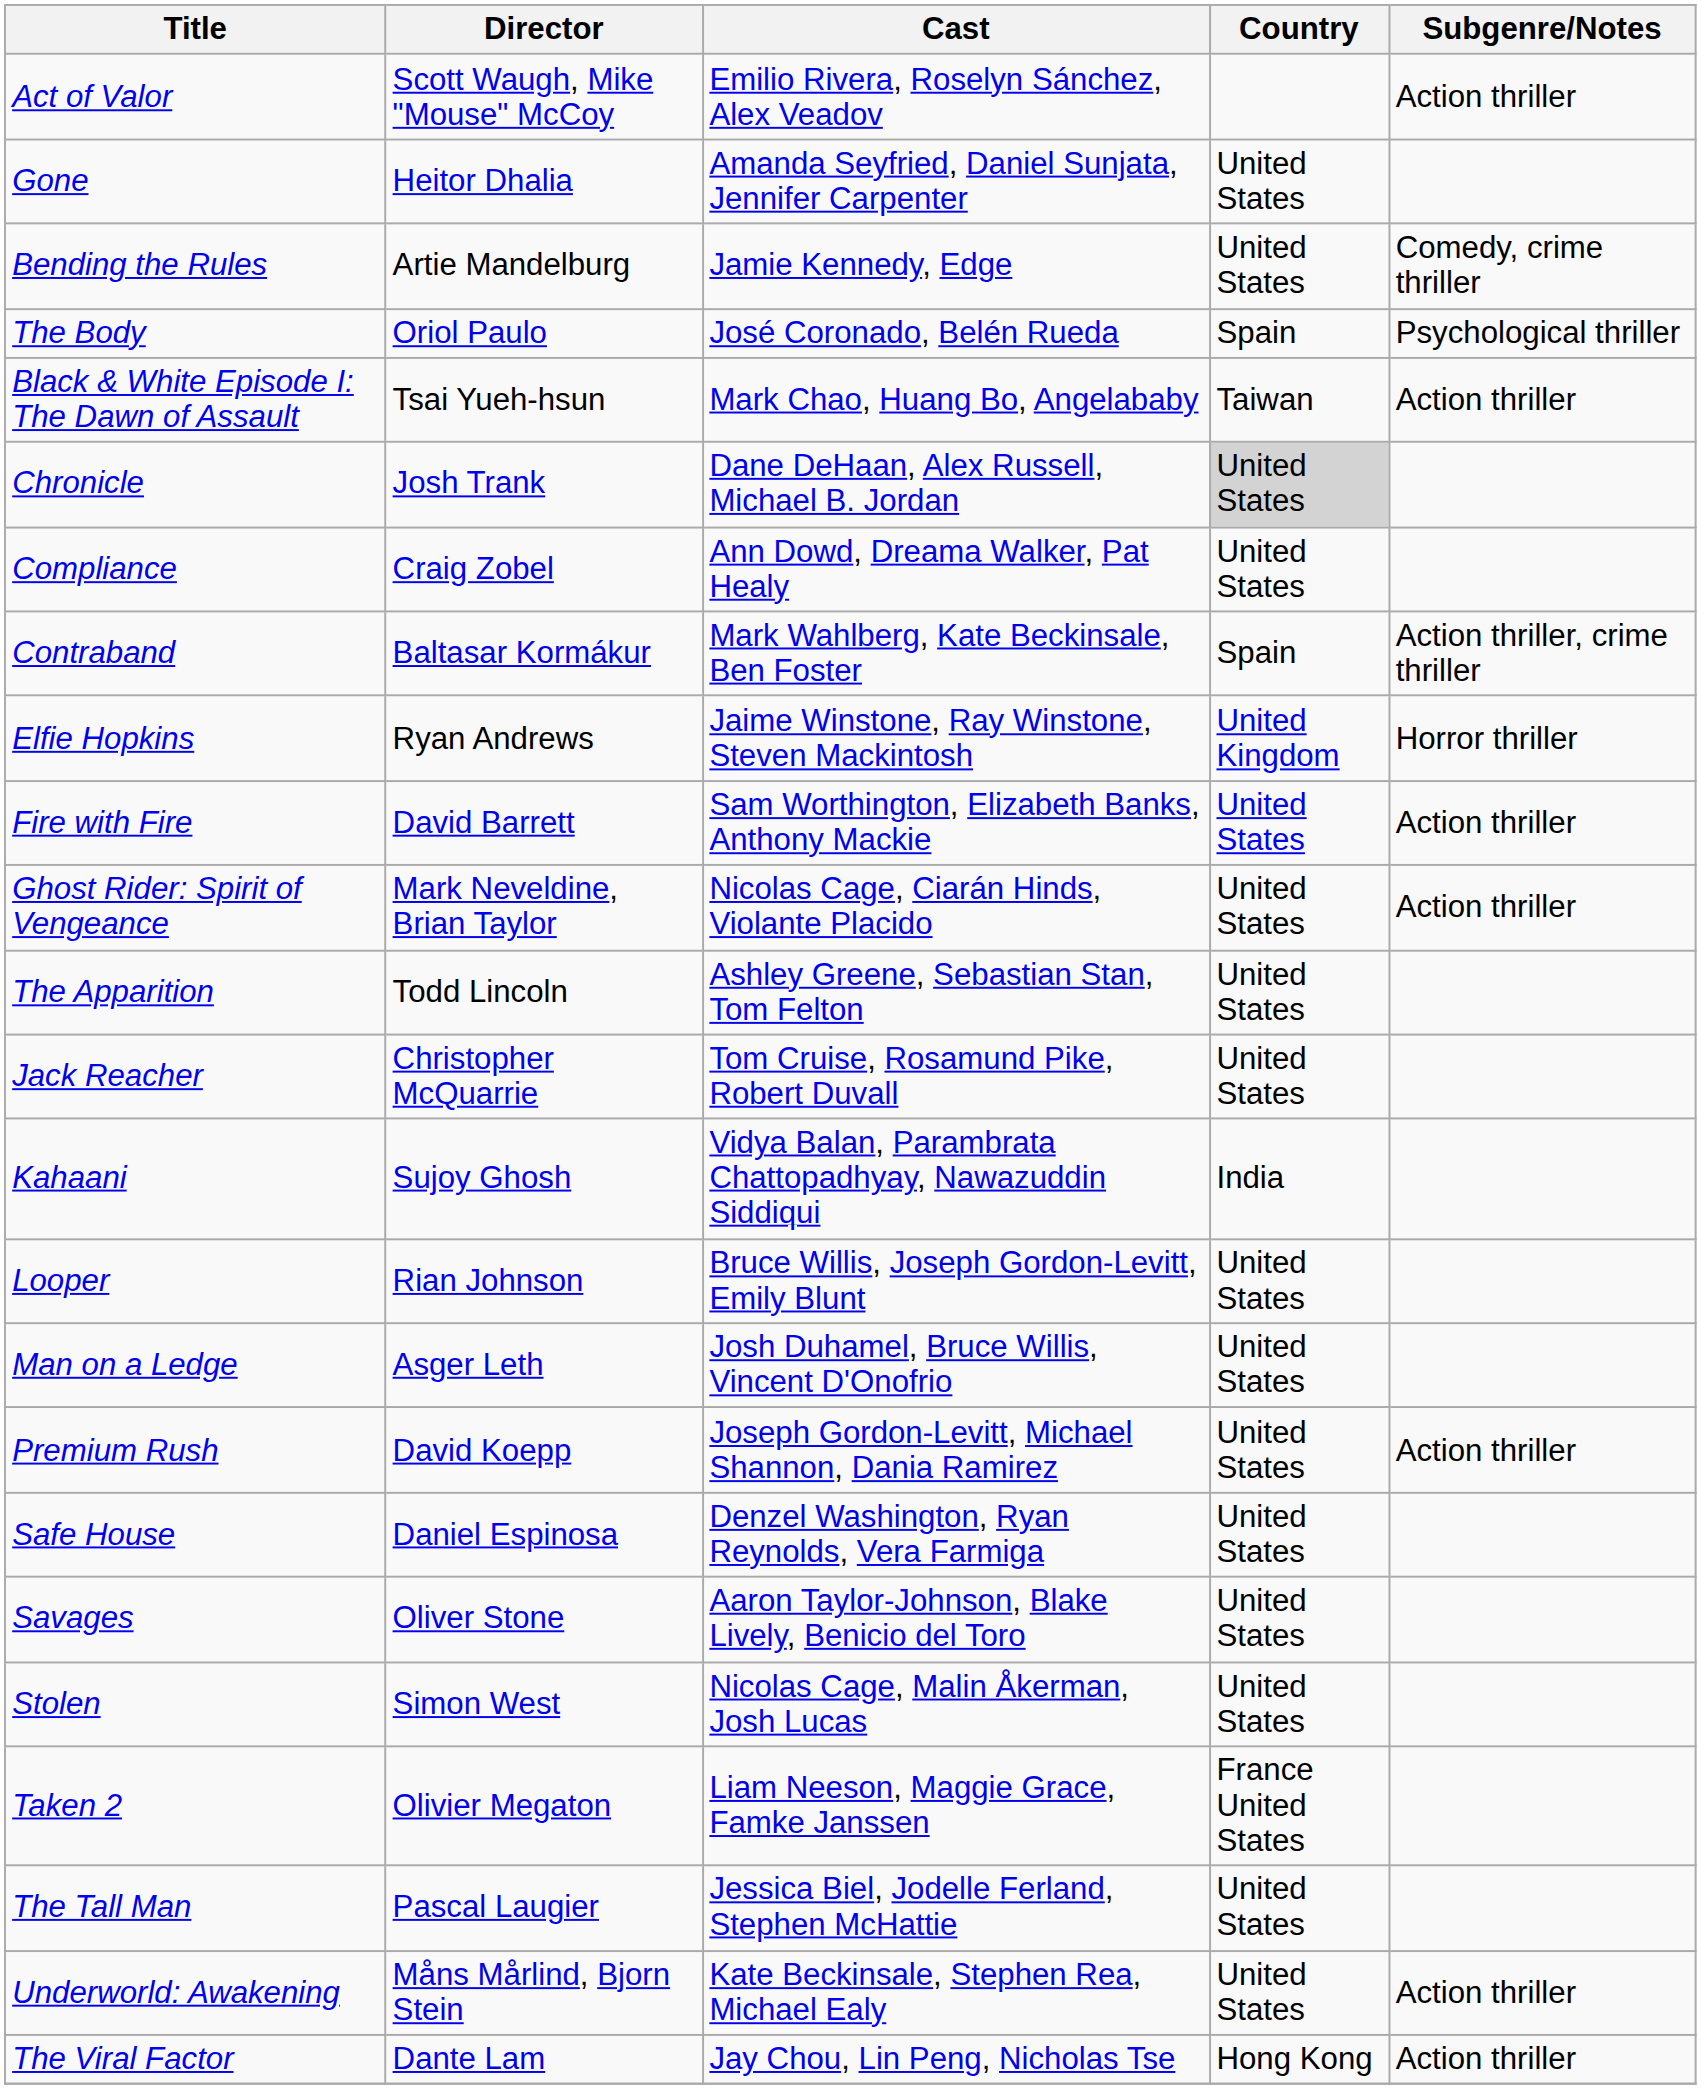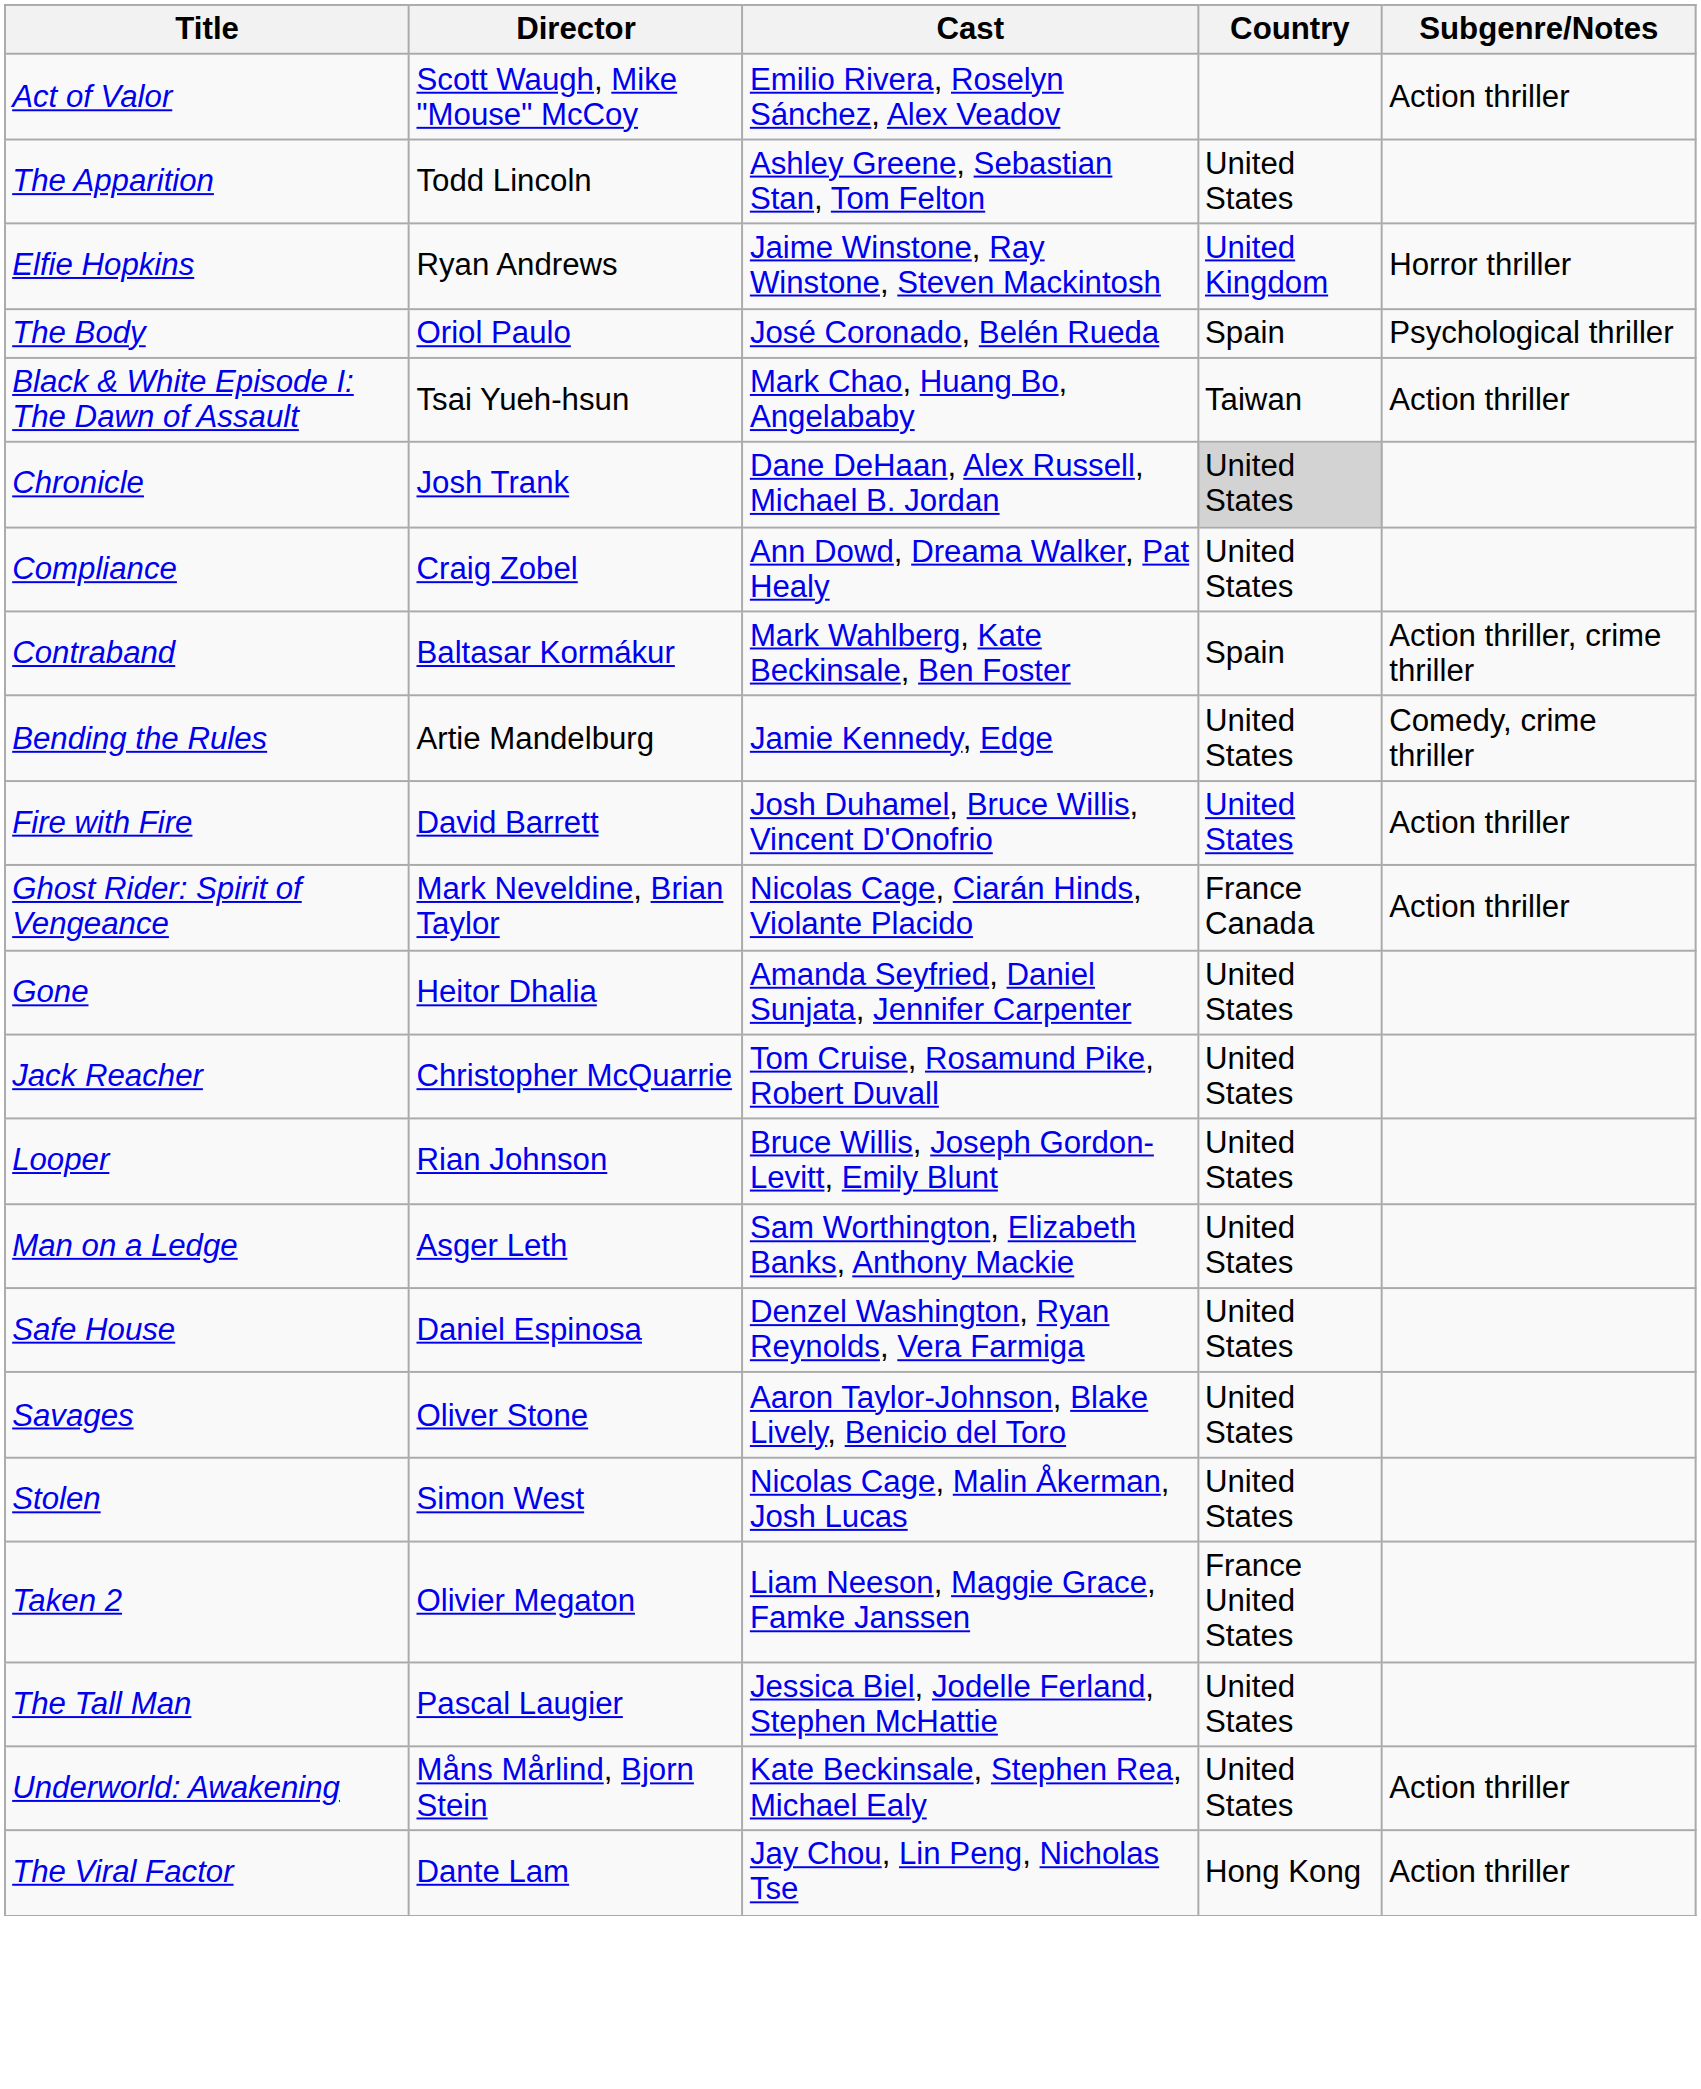rows swapped: The Apparition <-> Gone
rows swapped: Bending the Rules <-> Elfie Hopkins
Fire with Fire | Cast: Sam Worthington, Elizabeth Banks, Anthony Mackie -> Josh Duhamel, Bruce Willis, Vincent D'Onofrio
Ghost Rider: Spirit of Vengeance | Country: United States -> France Canada
- row: Kahaani | Sujoy Ghosh | Vidya Balan, Parambrata Chattopadhyay, Nawazuddin Siddiqui | India
Man on a Ledge | Cast: Josh Duhamel, Bruce Willis, Vincent D'Onofrio -> Sam Worthington, Elizabeth Banks, Anthony Mackie
- row: Premium Rush | David Koepp | Joseph Gordon-Levitt, Michael Shannon, Dania Ramirez | United States | Action thriller
